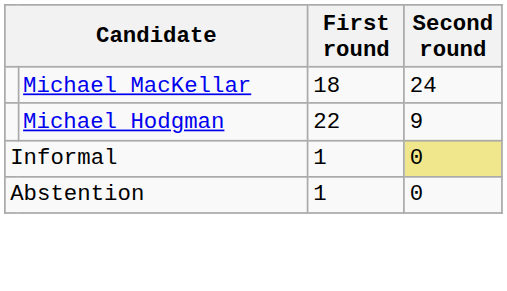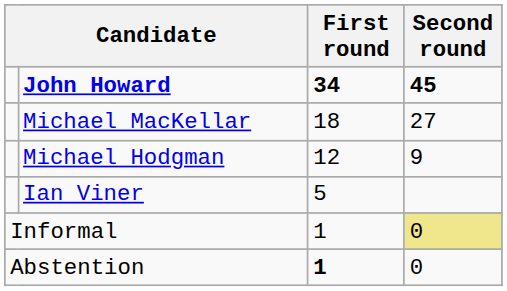+ row: John Howard | 34 | 45
Michael MacKellar | Second round: 24 -> 27
Michael Hodgman | First round: 22 -> 12
+ row: Ian Viner | 5
Abstention | First round: normal -> bold
